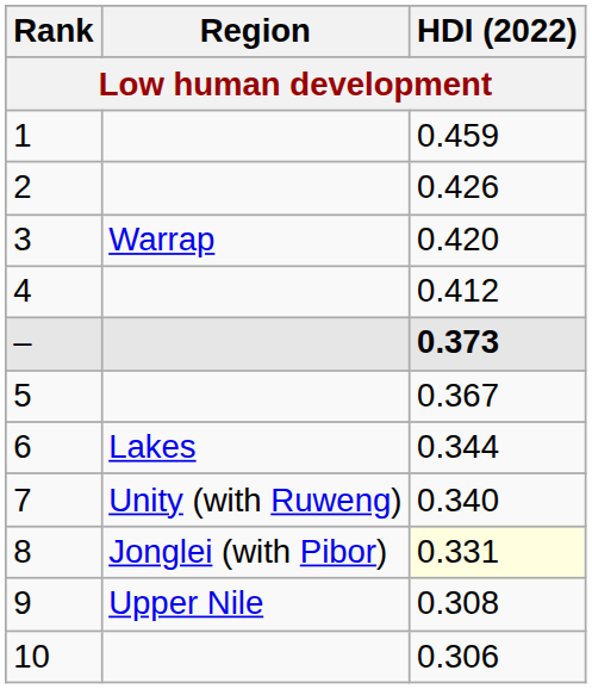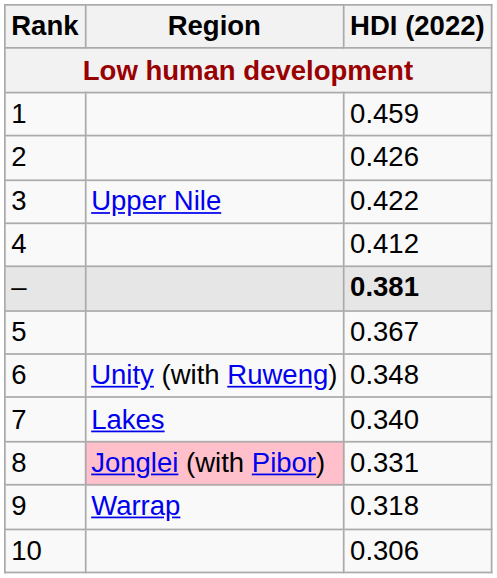3 | Region: Warrap -> Upper Nile
3 | HDI (2022): 0.420 -> 0.422
– | HDI (2022): 0.373 -> 0.381
6 | Region: Lakes -> Unity (with Ruweng)
6 | HDI (2022): 0.344 -> 0.348
7 | Region: Unity (with Ruweng) -> Lakes
8 | Region: no background -> pink background
8 | HDI (2022): lightyellow background -> no background
9 | Region: Upper Nile -> Warrap
9 | HDI (2022): 0.308 -> 0.318
